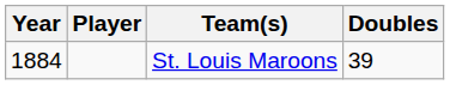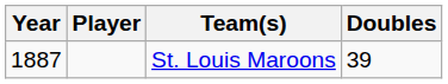St. Louis Maroons | Year: 1884 -> 1887
